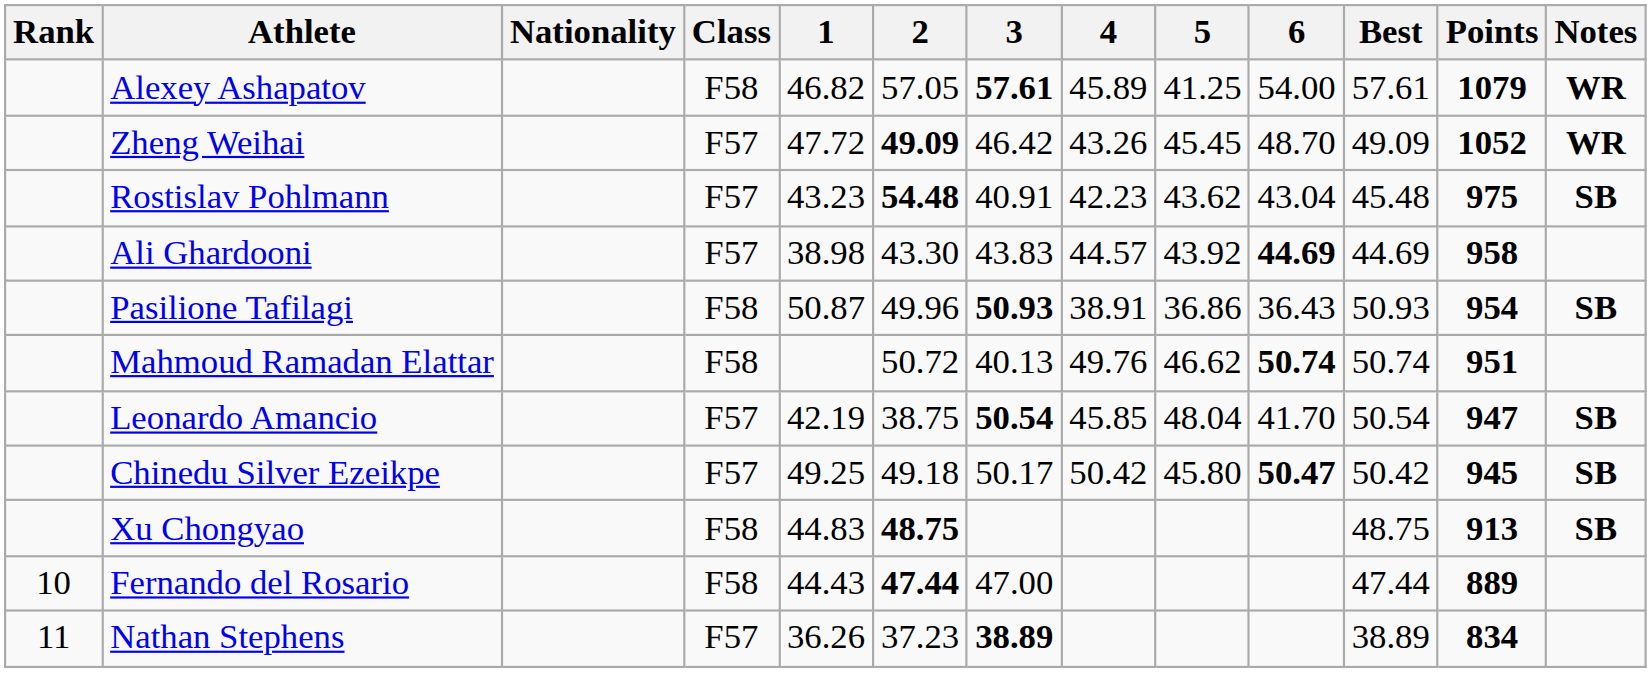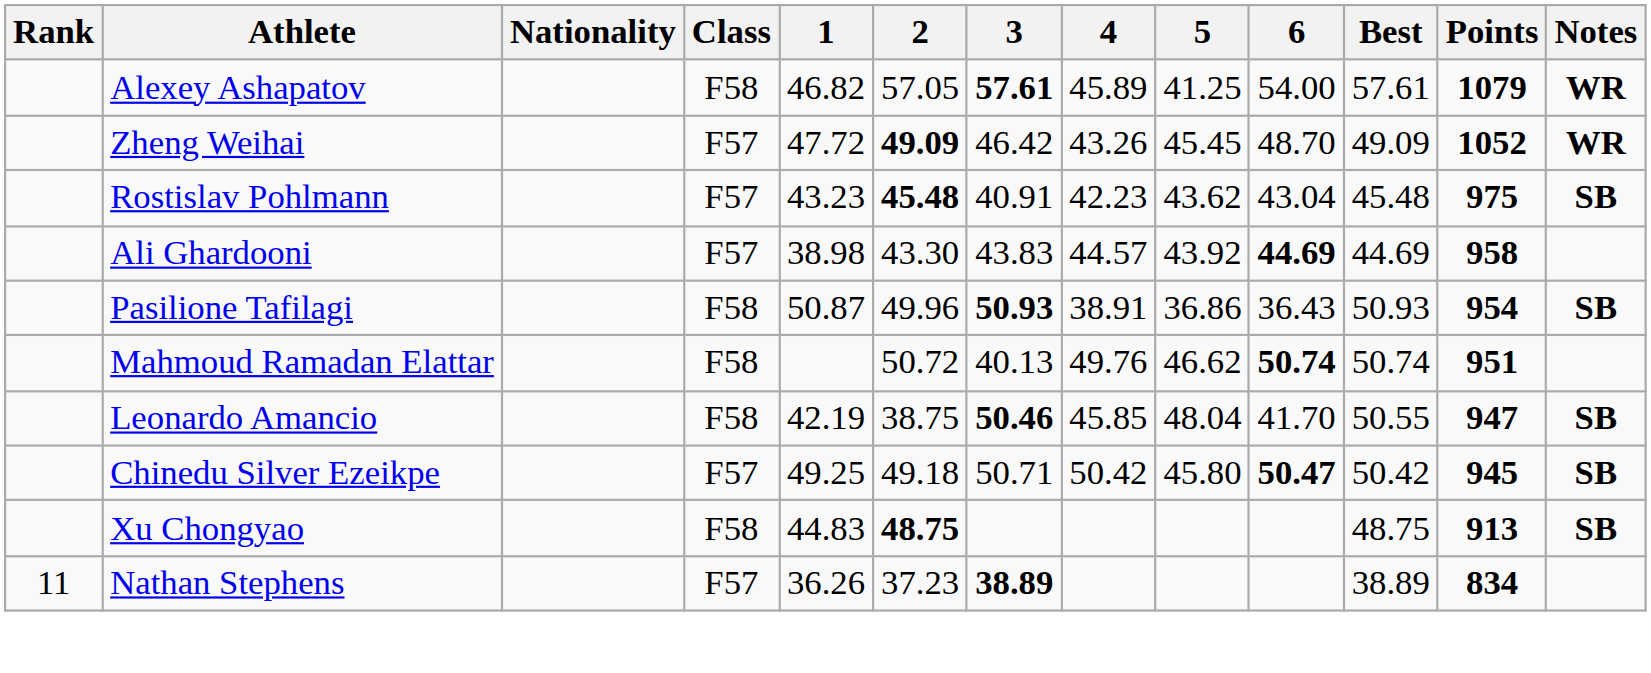Rostislav Pohlmann | 2: 54.48 -> 45.48
Leonardo Amancio | Class: F57 -> F58
Leonardo Amancio | 3: 50.54 -> 50.46
Leonardo Amancio | Best: 50.54 -> 50.55
Chinedu Silver Ezeikpe | 3: 50.17 -> 50.71
- row: 10 | Fernando del Rosario | F58 | 44.43 | 47.44 | 47.00 | 47.44 | 889
